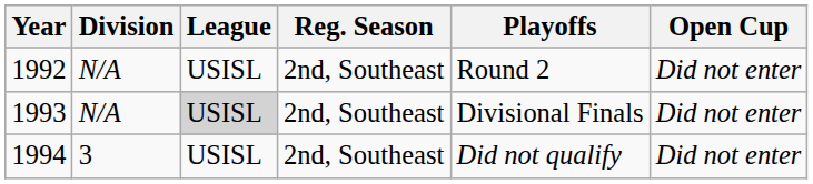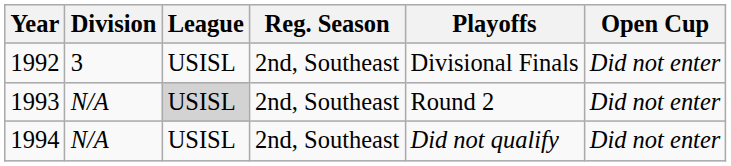1992 | Division: N/A -> 3
1992 | Playoffs: Round 2 -> Divisional Finals
1993 | Playoffs: Divisional Finals -> Round 2
1994 | Division: 3 -> N/A
